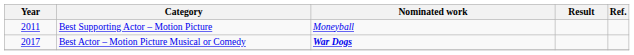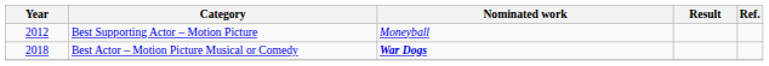Best Supporting Actor – Motion Picture | Year: 2011 -> 2012
Best Actor – Motion Picture Musical or Comedy | Year: 2017 -> 2018
